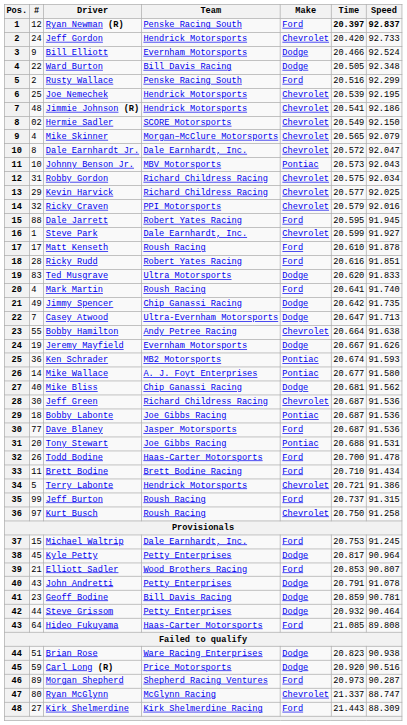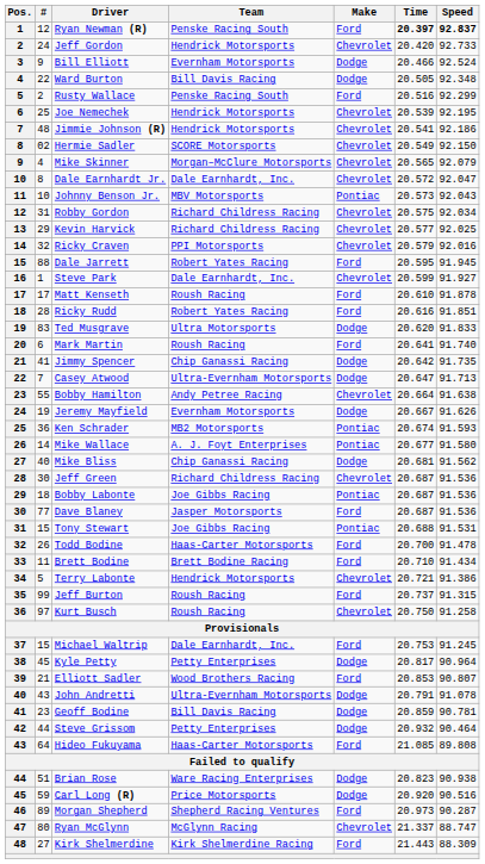Mark Martin | #: 4 -> 6
Jimmy Spencer | #: 49 -> 41
Tony Stewart | #: 20 -> 15
John Andretti | Team: Petty Enterprises -> Ultra-Evernham Motorsports
